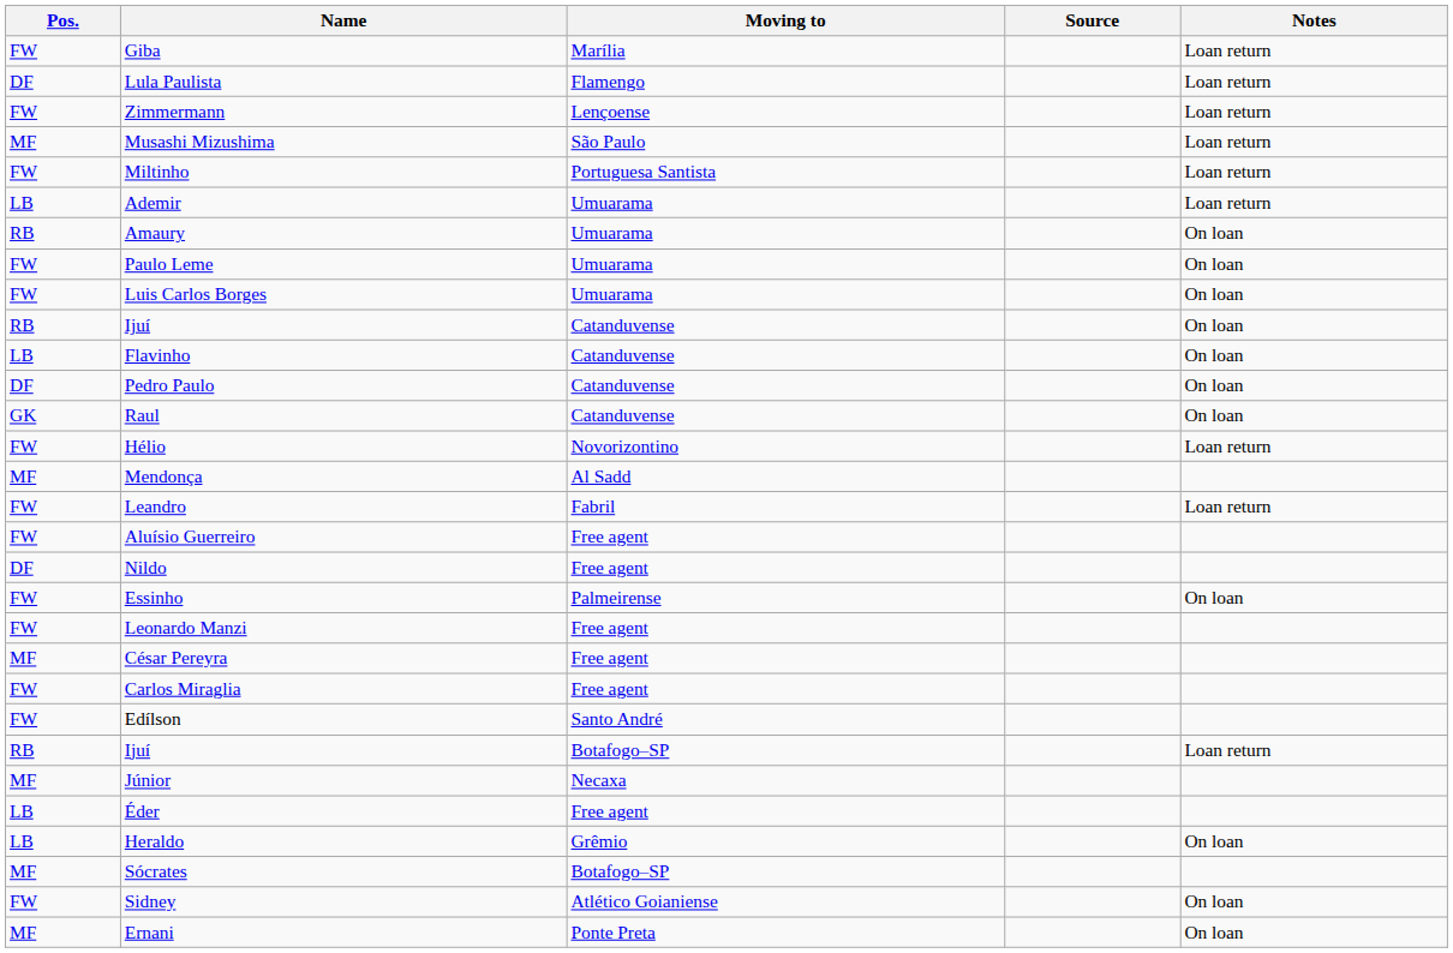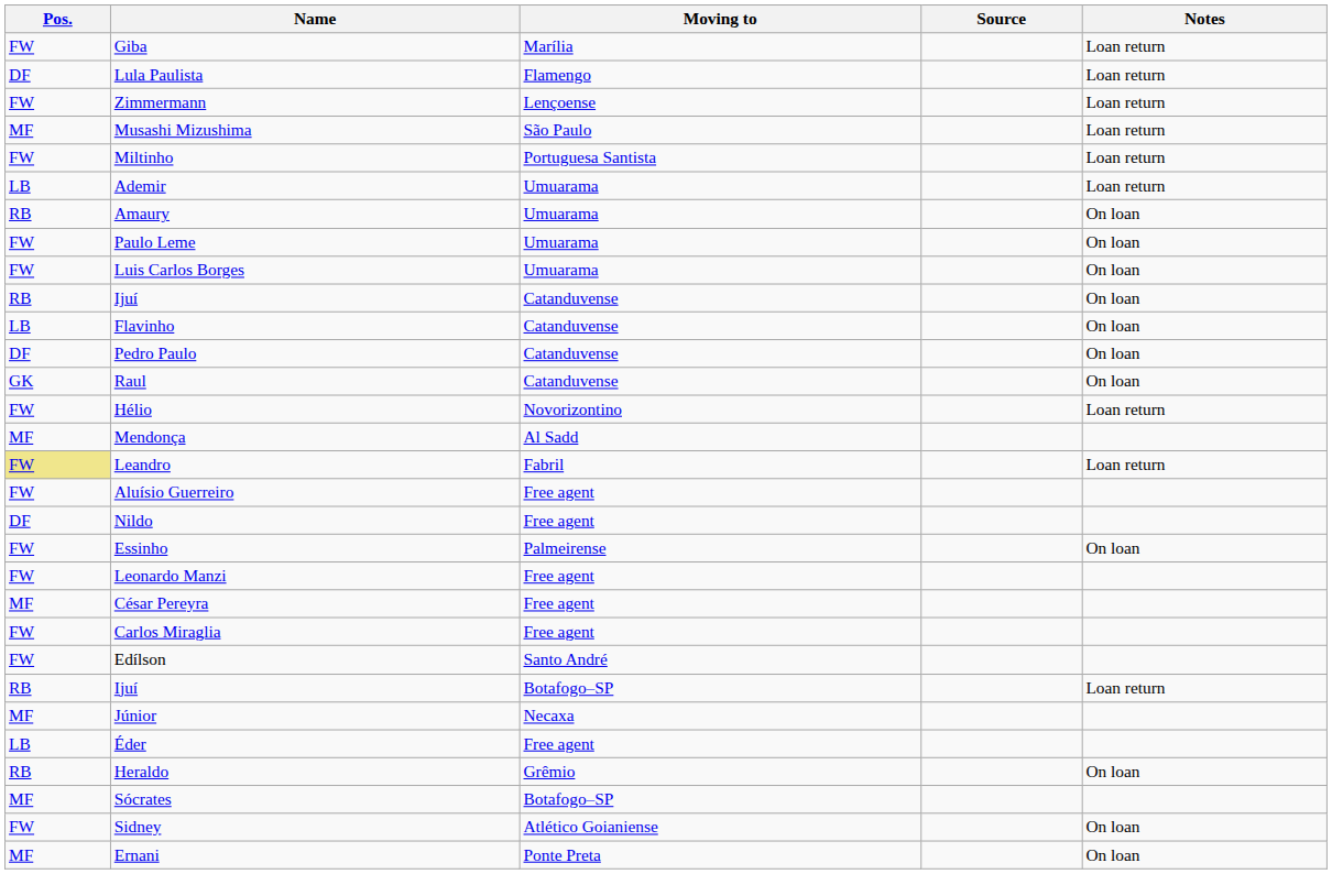Leandro | Pos.: no background -> khaki background
Heraldo | Pos.: LB -> RB
